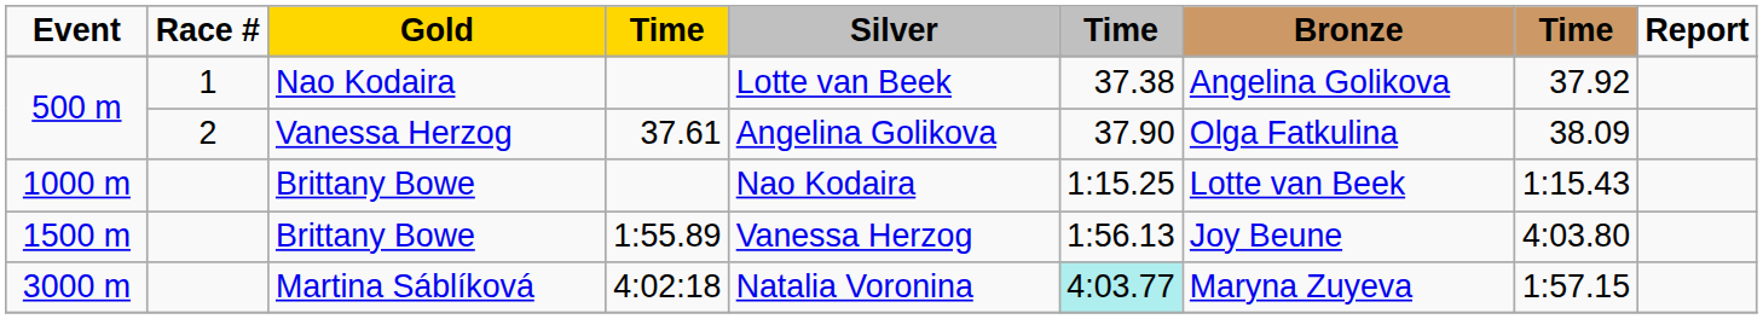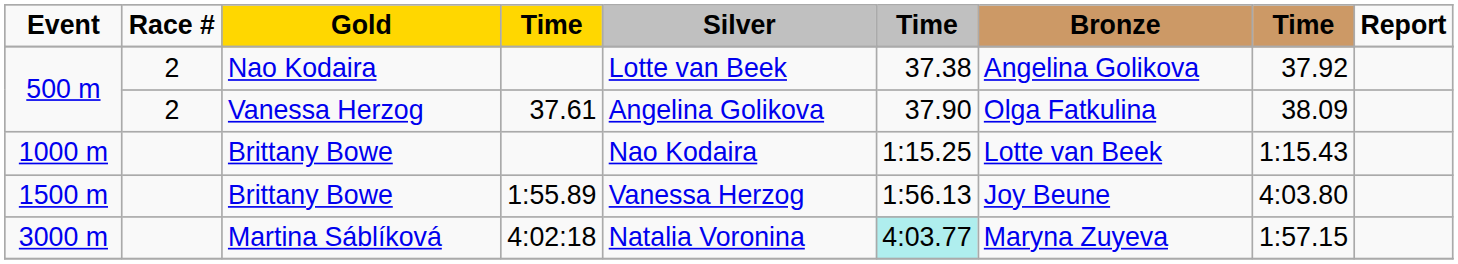500 m / Nao Kodaira | Race #: 1 -> 2
